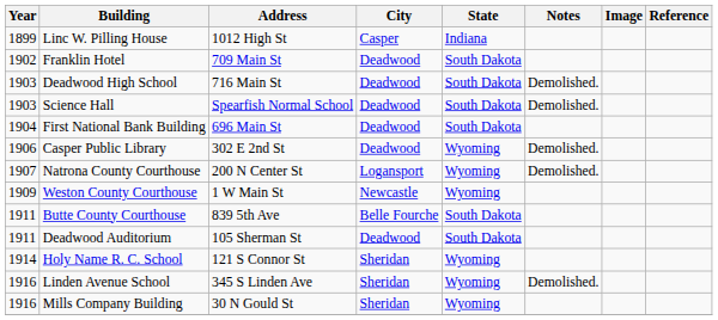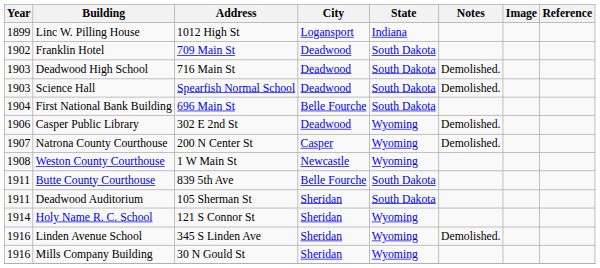Linc W. Pilling House | City: Casper -> Logansport
First National Bank Building | City: Deadwood -> Belle Fourche
Natrona County Courthouse | City: Logansport -> Casper
Weston County Courthouse | Year: 1909 -> 1908
Deadwood Auditorium | City: Deadwood -> Sheridan
